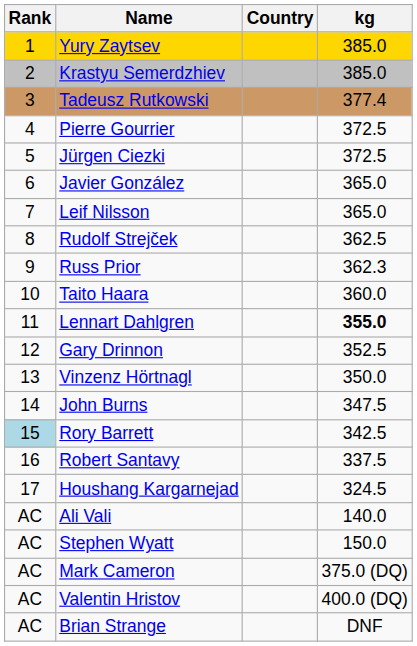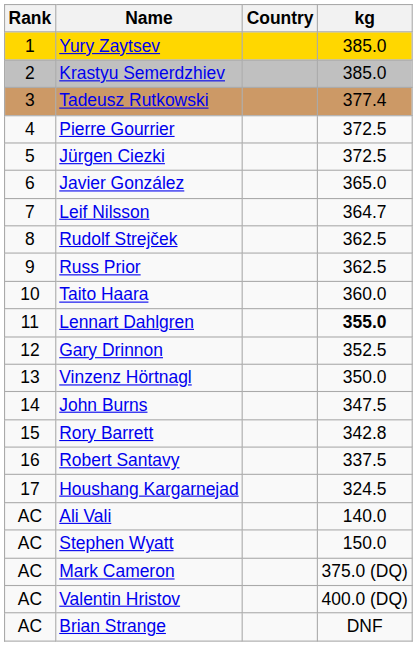Leif Nilsson | kg: 365.0 -> 364.7
Russ Prior | kg: 362.3 -> 362.5
Rory Barrett | Rank: lightblue background -> no background
Rory Barrett | kg: 342.5 -> 342.8
